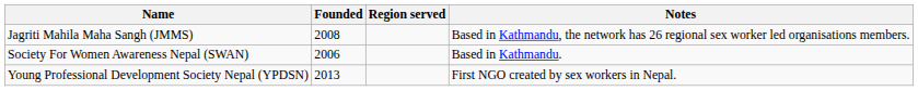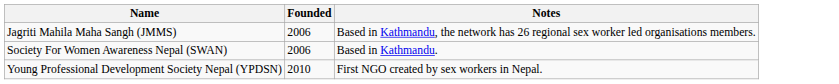- column: Region served
Jagriti Mahila Maha Sangh (JMMS) | Founded: 2008 -> 2006
Young Professional Development Society Nepal (YPDSN) | Founded: 2013 -> 2010
